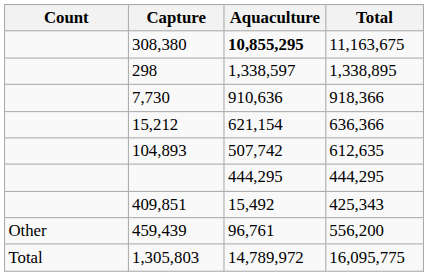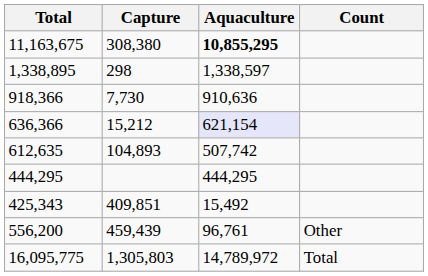columns swapped: Count <-> Total
15,212 | Aquaculture: no background -> lavender background
